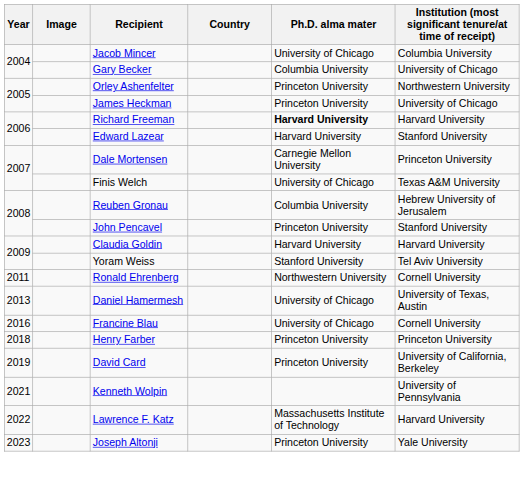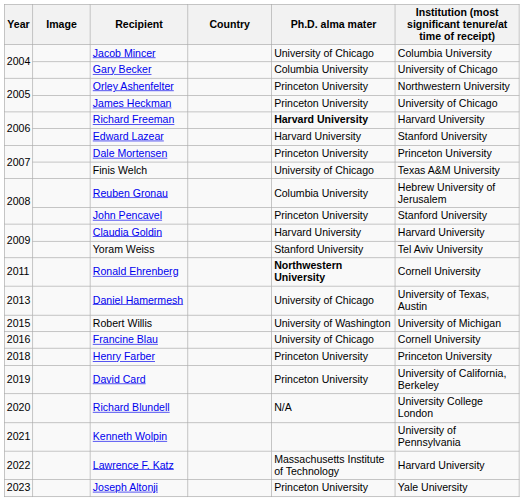Dale Mortensen | Ph.D. alma mater: Carnegie Mellon University -> Princeton University
Ronald Ehrenberg | Ph.D. alma mater: normal -> bold
+ row: 2015 | Robert Willis | University of Washington | University of Michigan
+ row: 2020 | Richard Blundell | N/A | University College London
